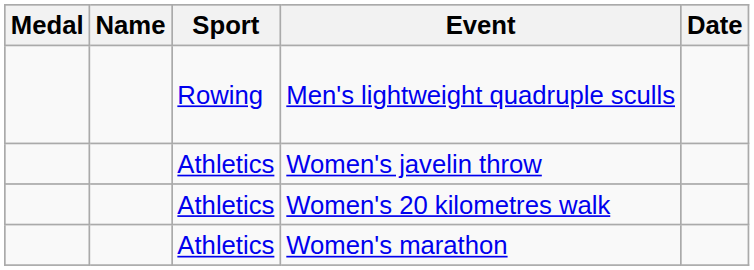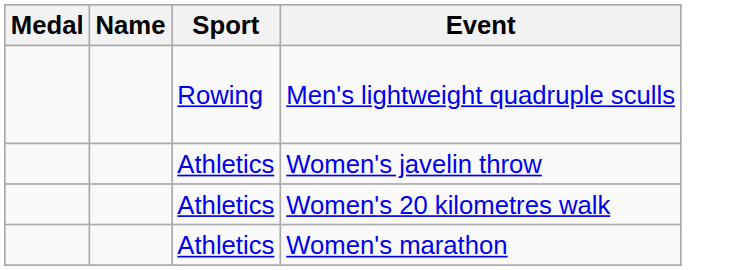- column: Date
